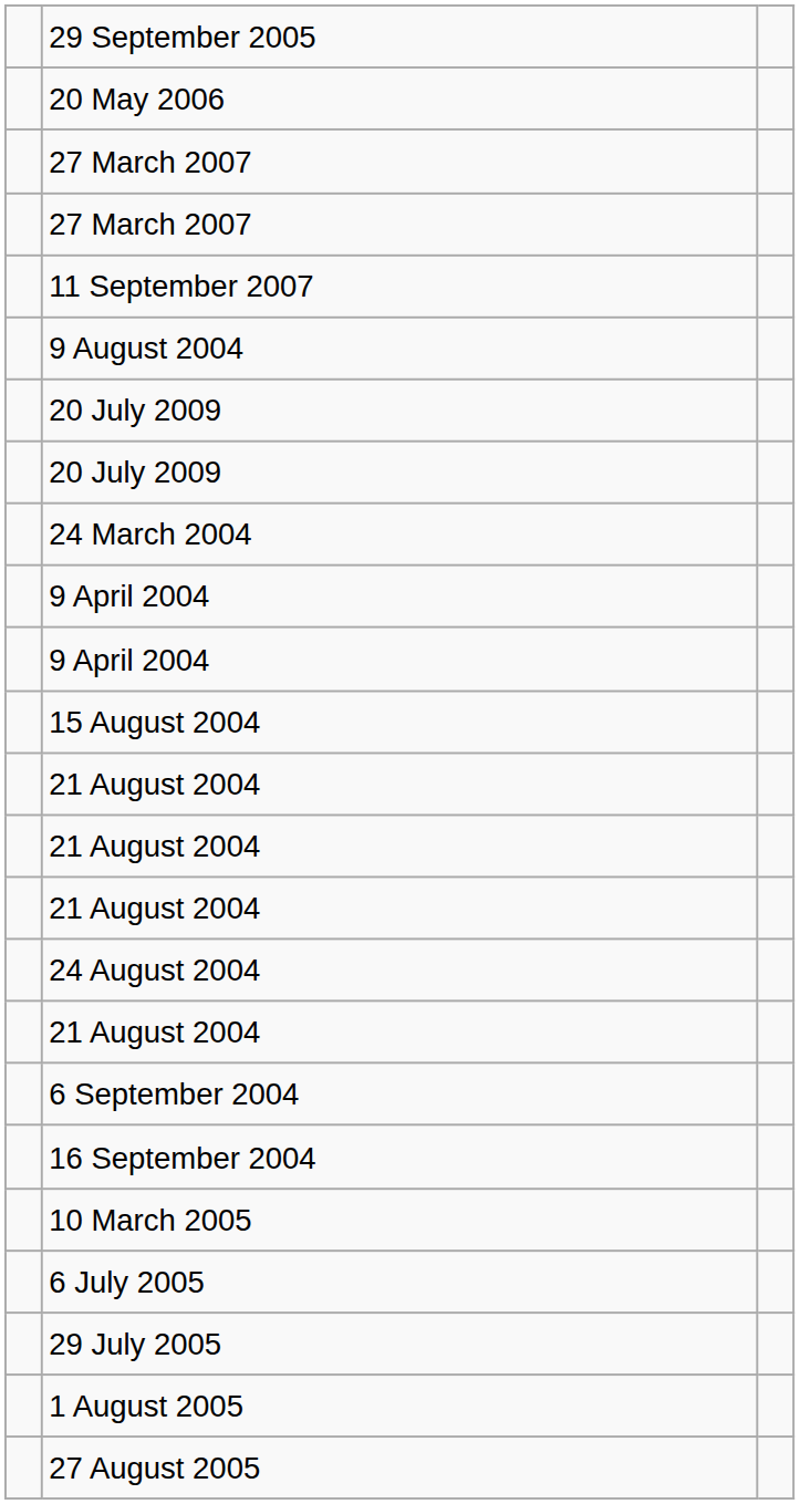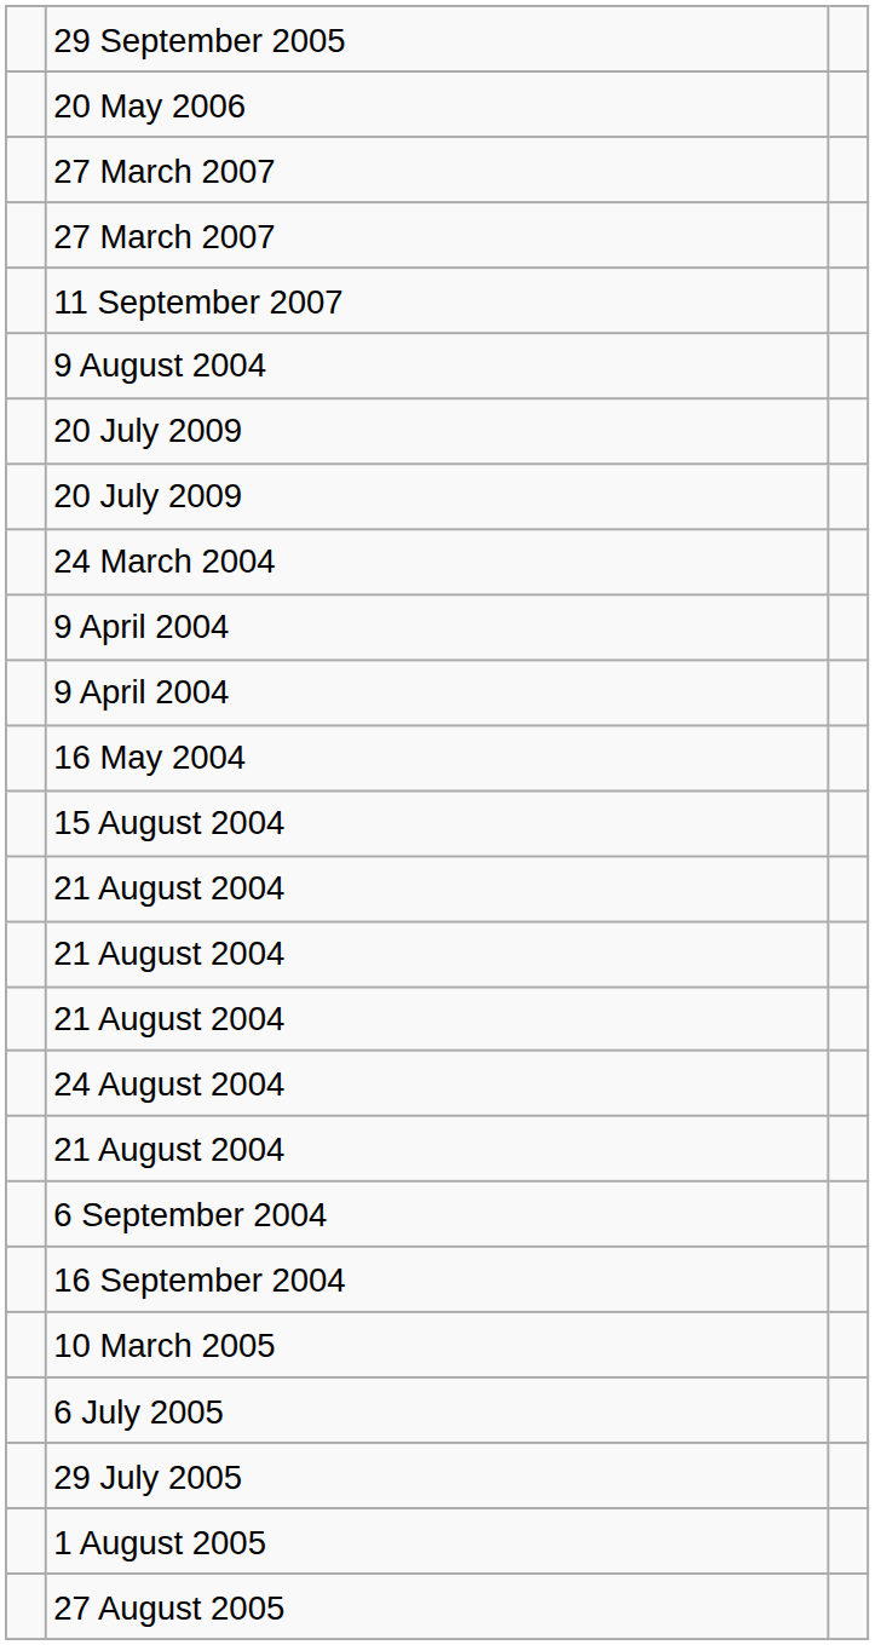+ row: 16 May 2004
